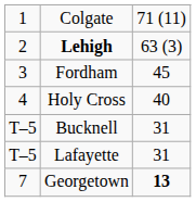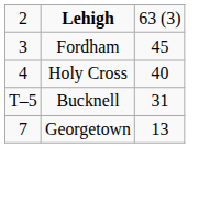- row: 1 | Colgate | 71 (11)
- row: T–5 | Lafayette | 31
Georgetown | column 3: bold -> normal
